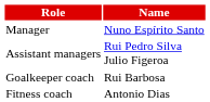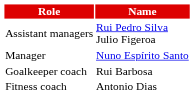rows swapped: Manager <-> Assistant managers
